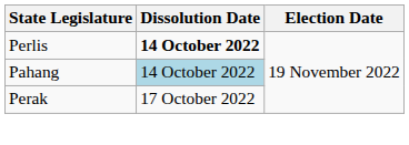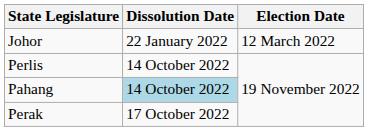+ row: Johor | 22 January 2022 | 12 March 2022
Perlis | Dissolution Date: bold -> normal
